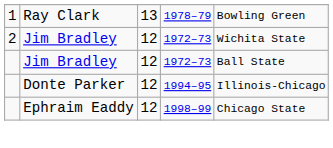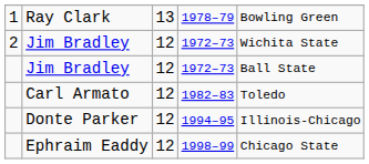+ row: Carl Armato | 12 | 1982–83 | Toledo
